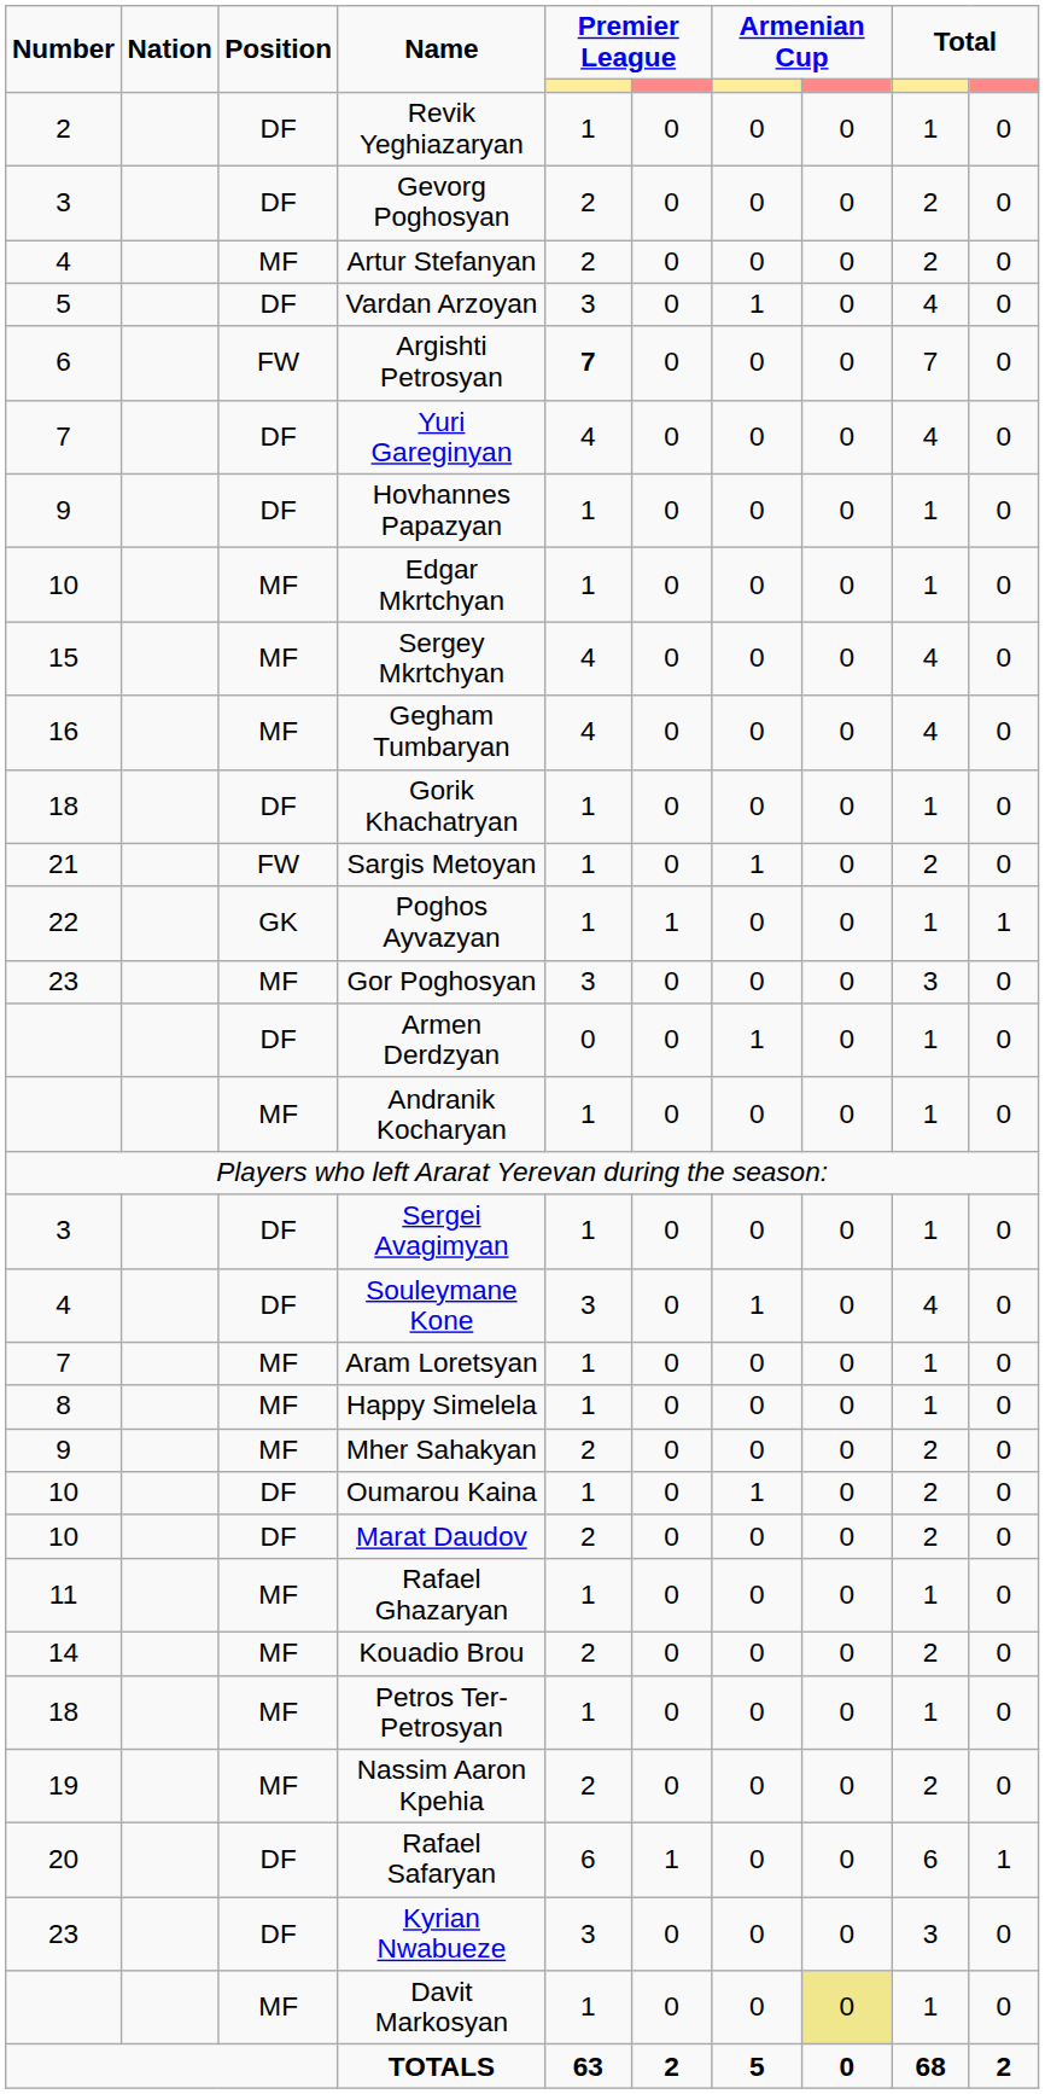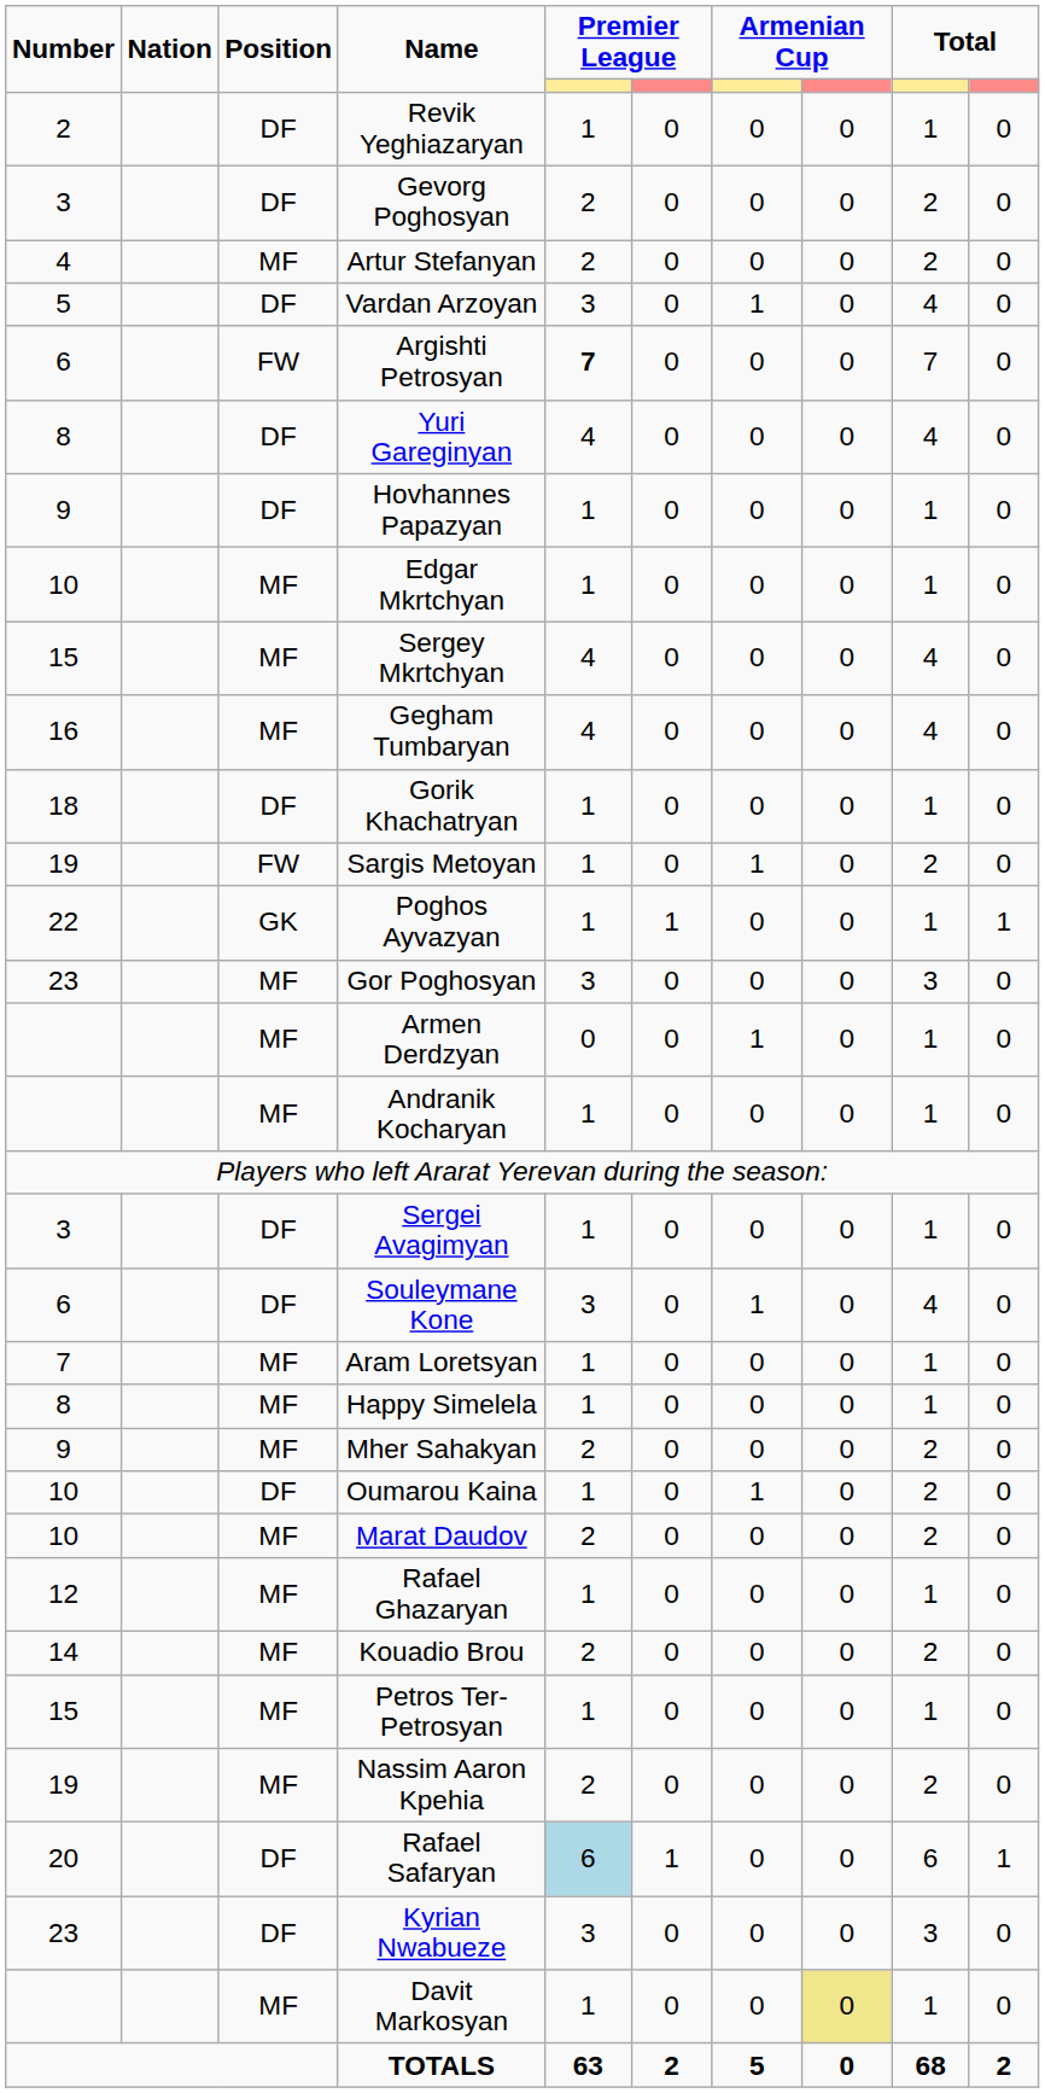Yuri Gareginyan | Number: 7 -> 8
Sargis Metoyan | Number: 21 -> 19
Armen Derdzyan | Position: DF -> MF
Souleymane Kone | Number: 4 -> 6
Marat Daudov | Position: DF -> MF
Rafael Ghazaryan | Number: 11 -> 12
Petros Ter-Petrosyan | Number: 18 -> 15
Rafael Safaryan | column 5: no background -> lightblue background
